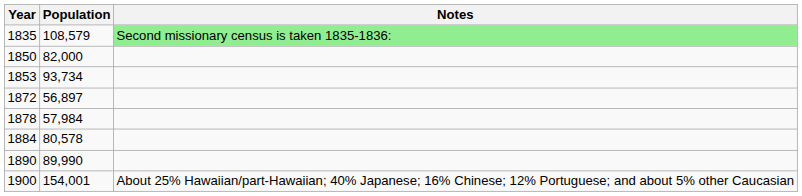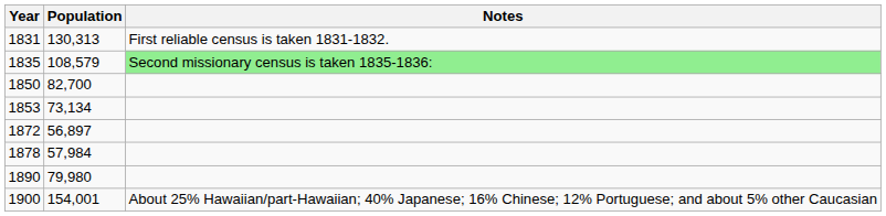+ row: 1831 | 130,313 | First reliable census is taken 1831-1832.
1850 | Population: 82,000 -> 82,700
1853 | Population: 93,734 -> 73,134
- row: 1884 | 80,578
1890 | Population: 89,990 -> 79,980
